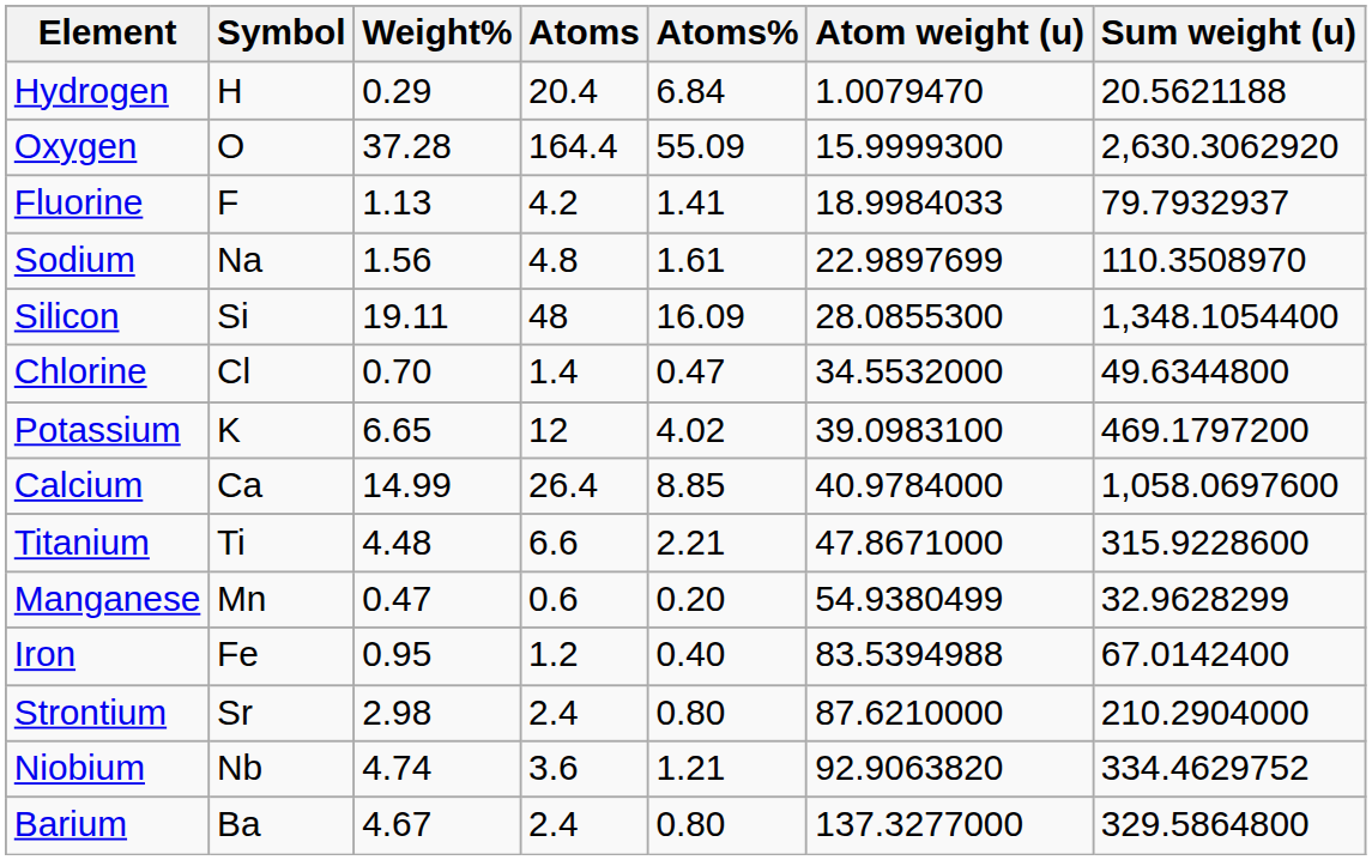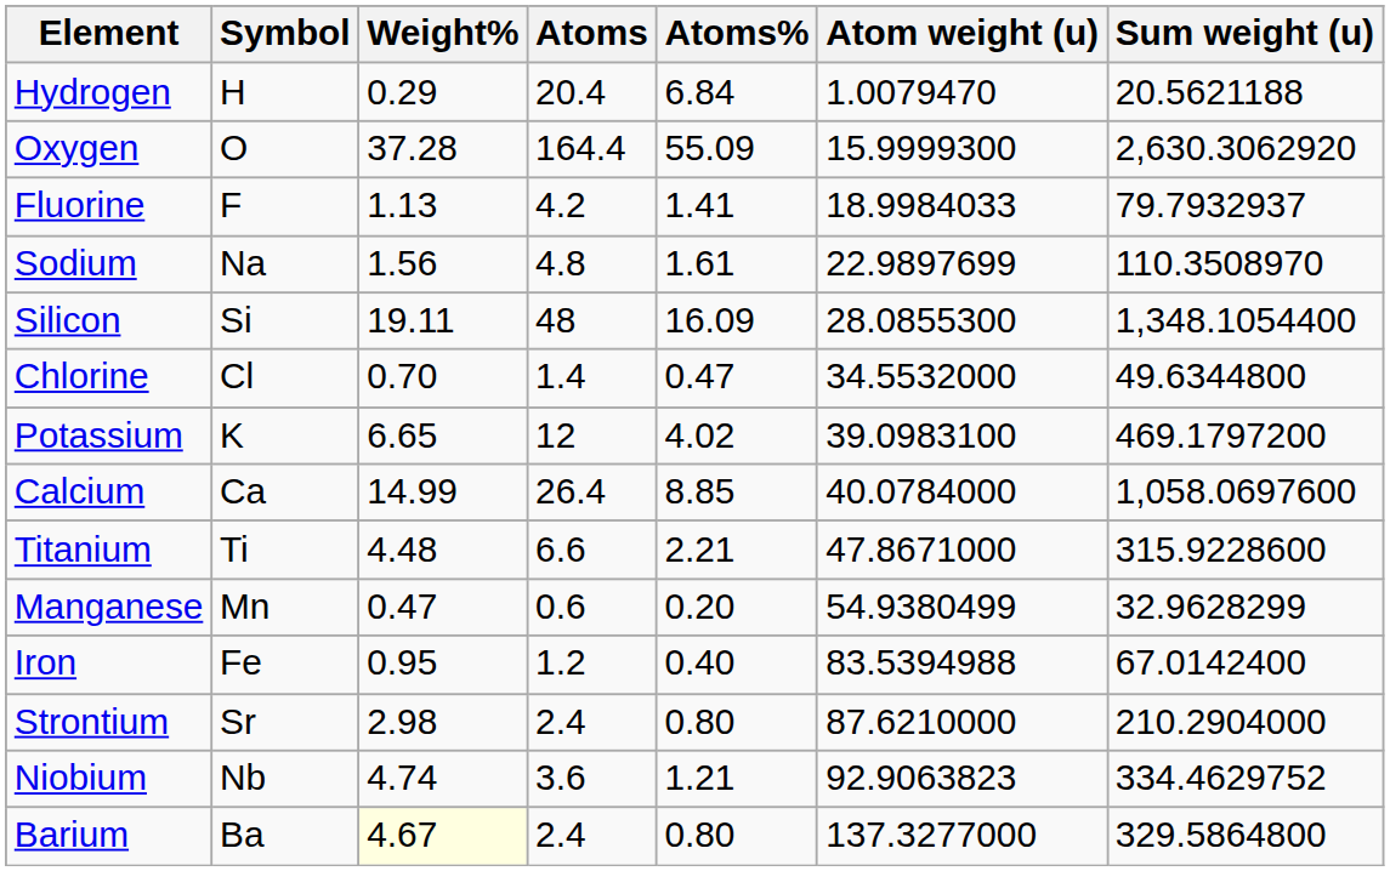Calcium | Atom weight (u): 40.9784000 -> 40.0784000
Niobium | Atom weight (u): 92.9063820 -> 92.9063823
Barium | Weight%: no background -> lightyellow background
